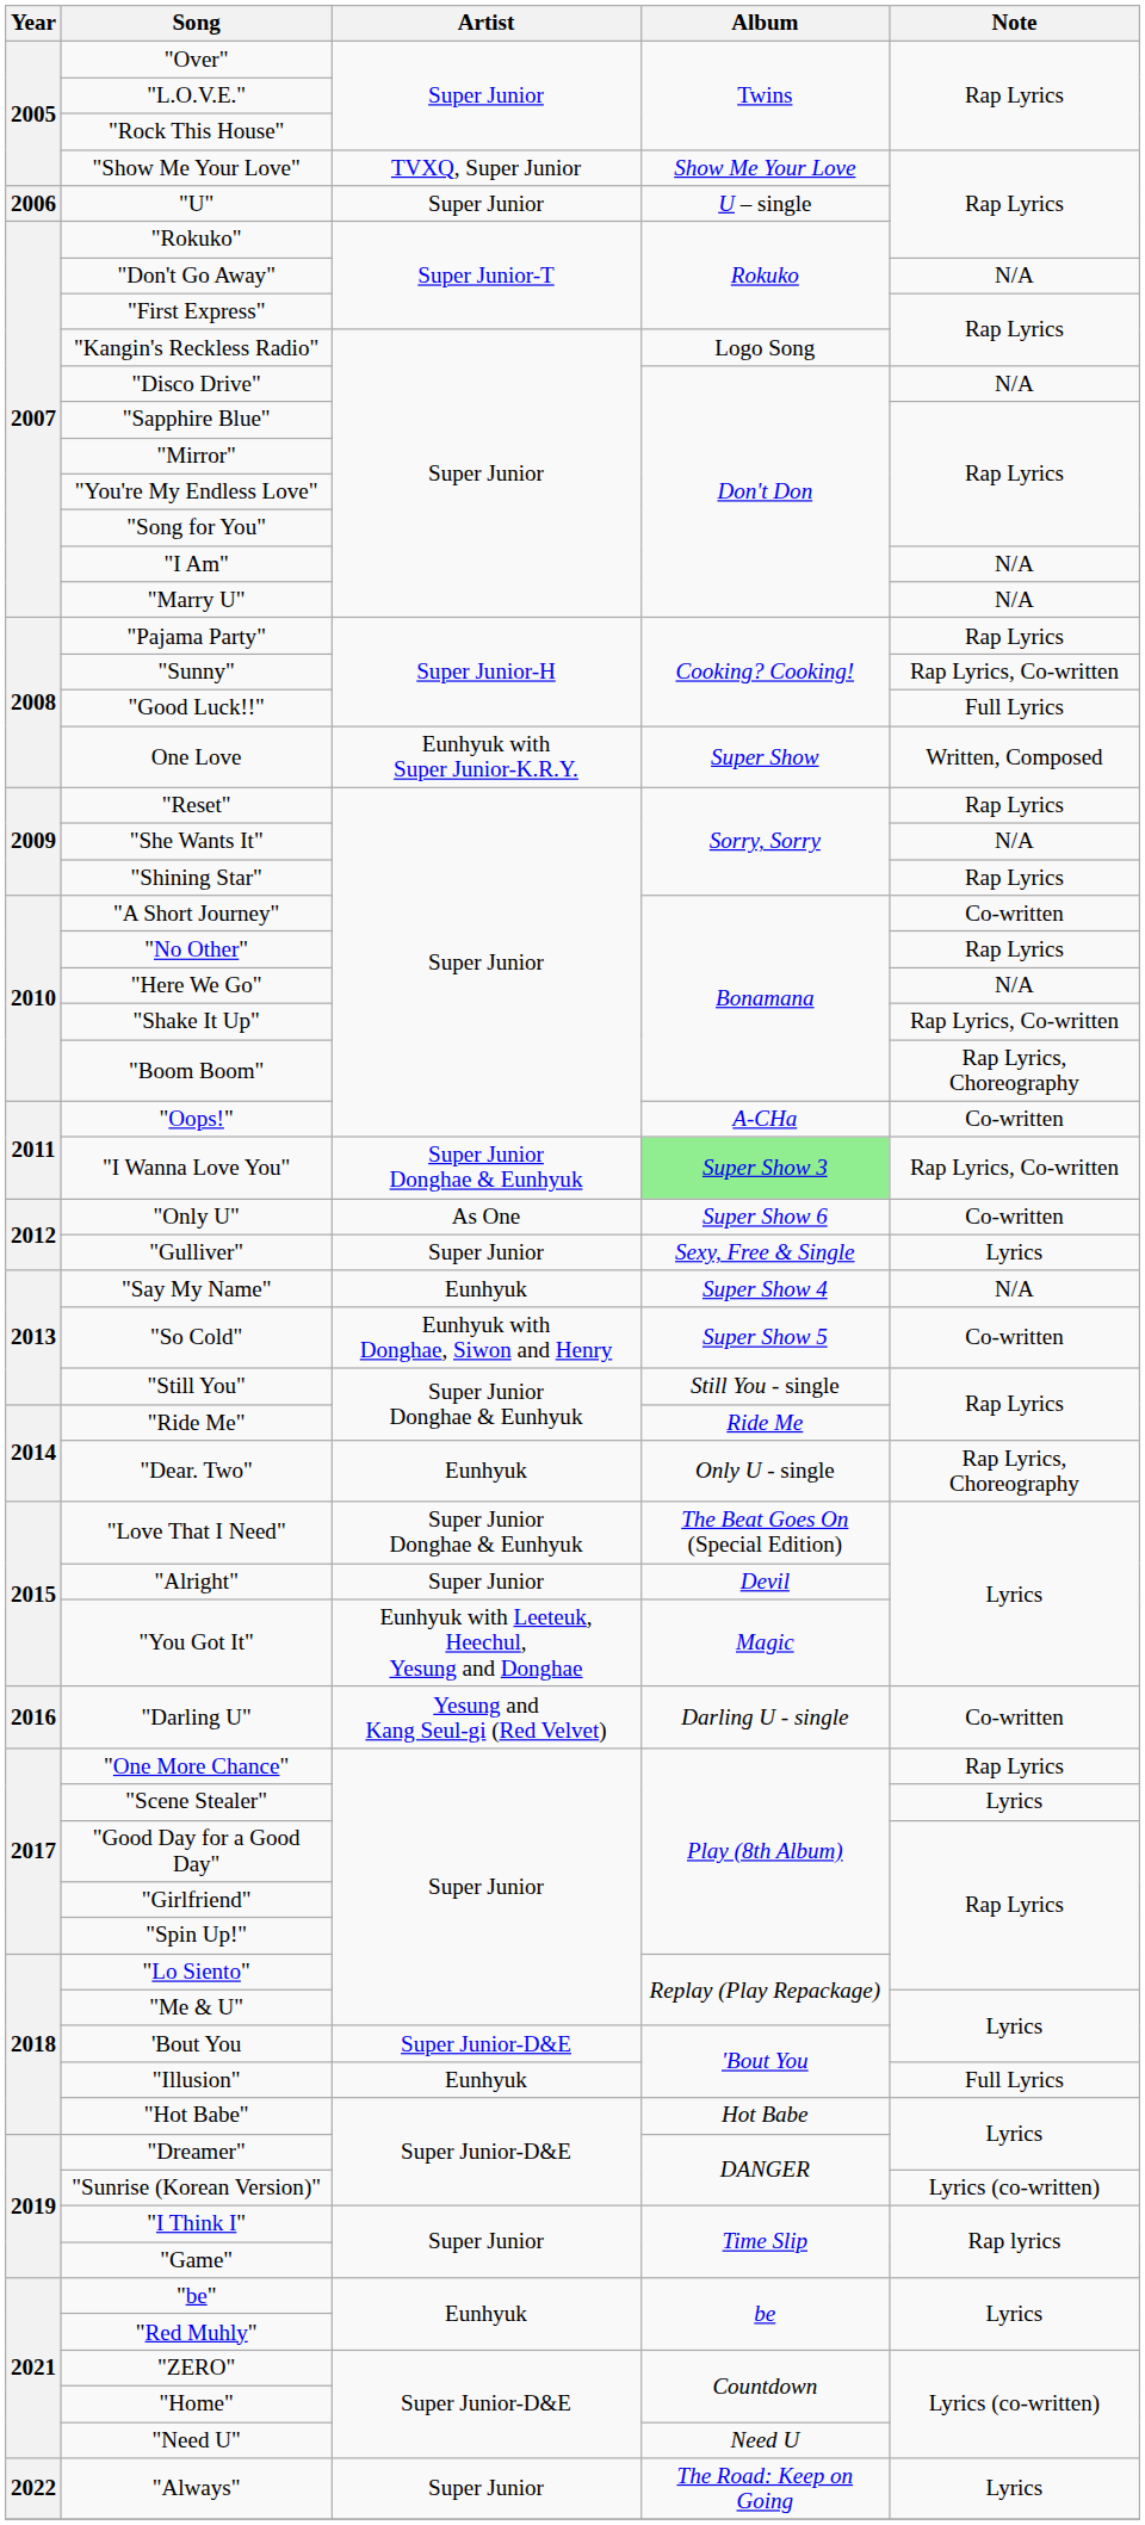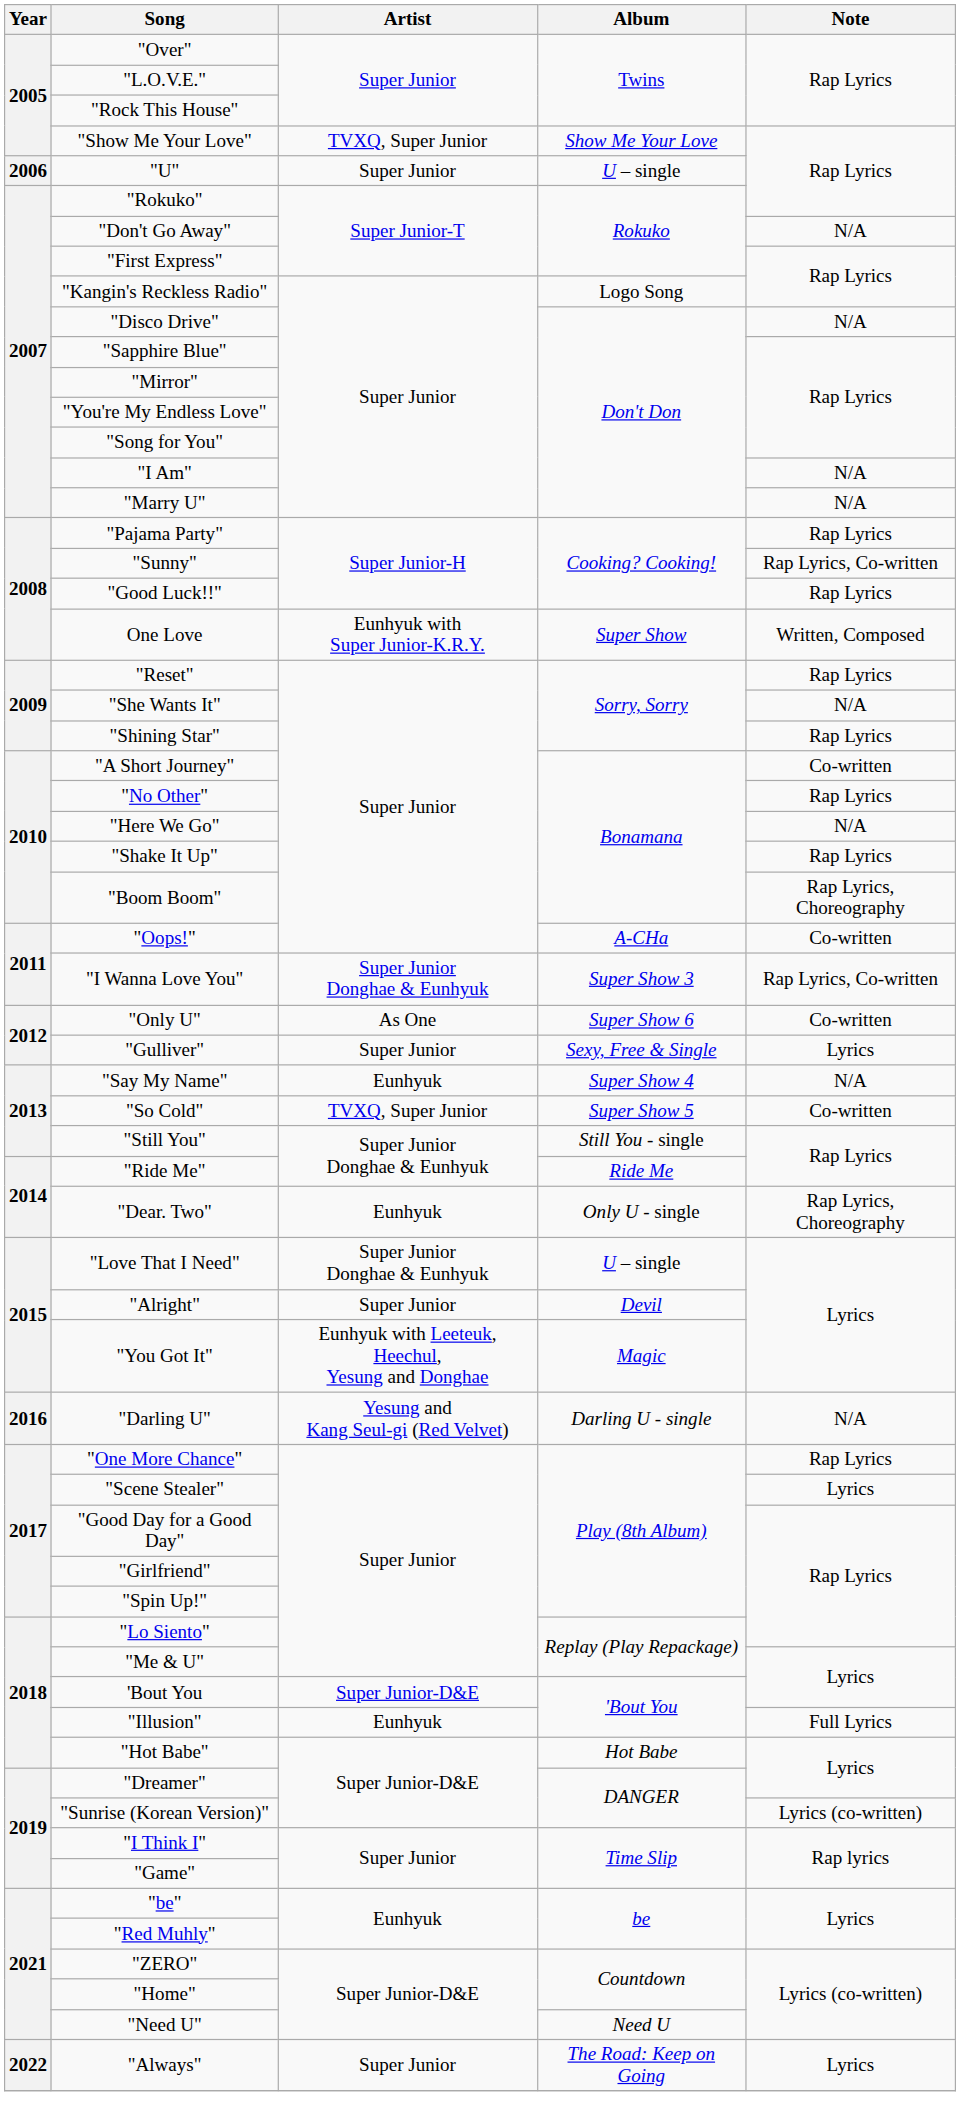"Good Luck!!" | Note: Full Lyrics -> Rap Lyrics
"Shake It Up" | Note: Rap Lyrics, Co-written -> Rap Lyrics
"I Wanna Love You" | Album: lightgreen background -> no background
"So Cold" | Artist: Eunhyuk with Donghae, Siwon and Henry -> TVXQ, Super Junior
"Love That I Need" | Album: The Beat Goes On (Special Edition) -> U – single
"Darling U" | Note: Co-written -> N/A
